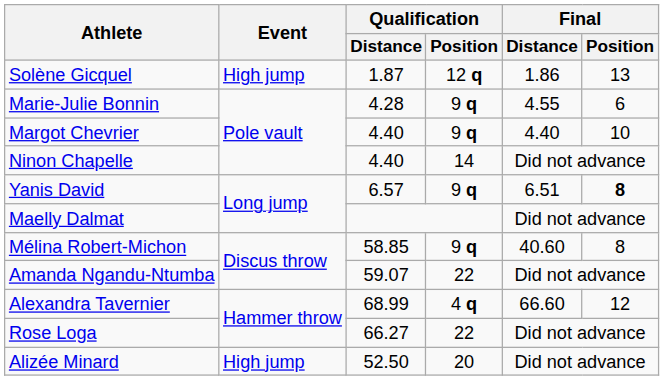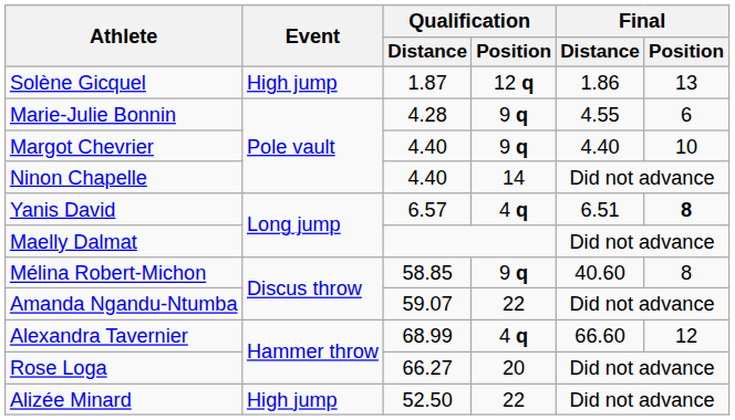Yanis David | Qualification / Position: 9 q -> 4 q
Rose Loga | Qualification / Position: 22 -> 20
Alizée Minard | Qualification / Position: 20 -> 22
